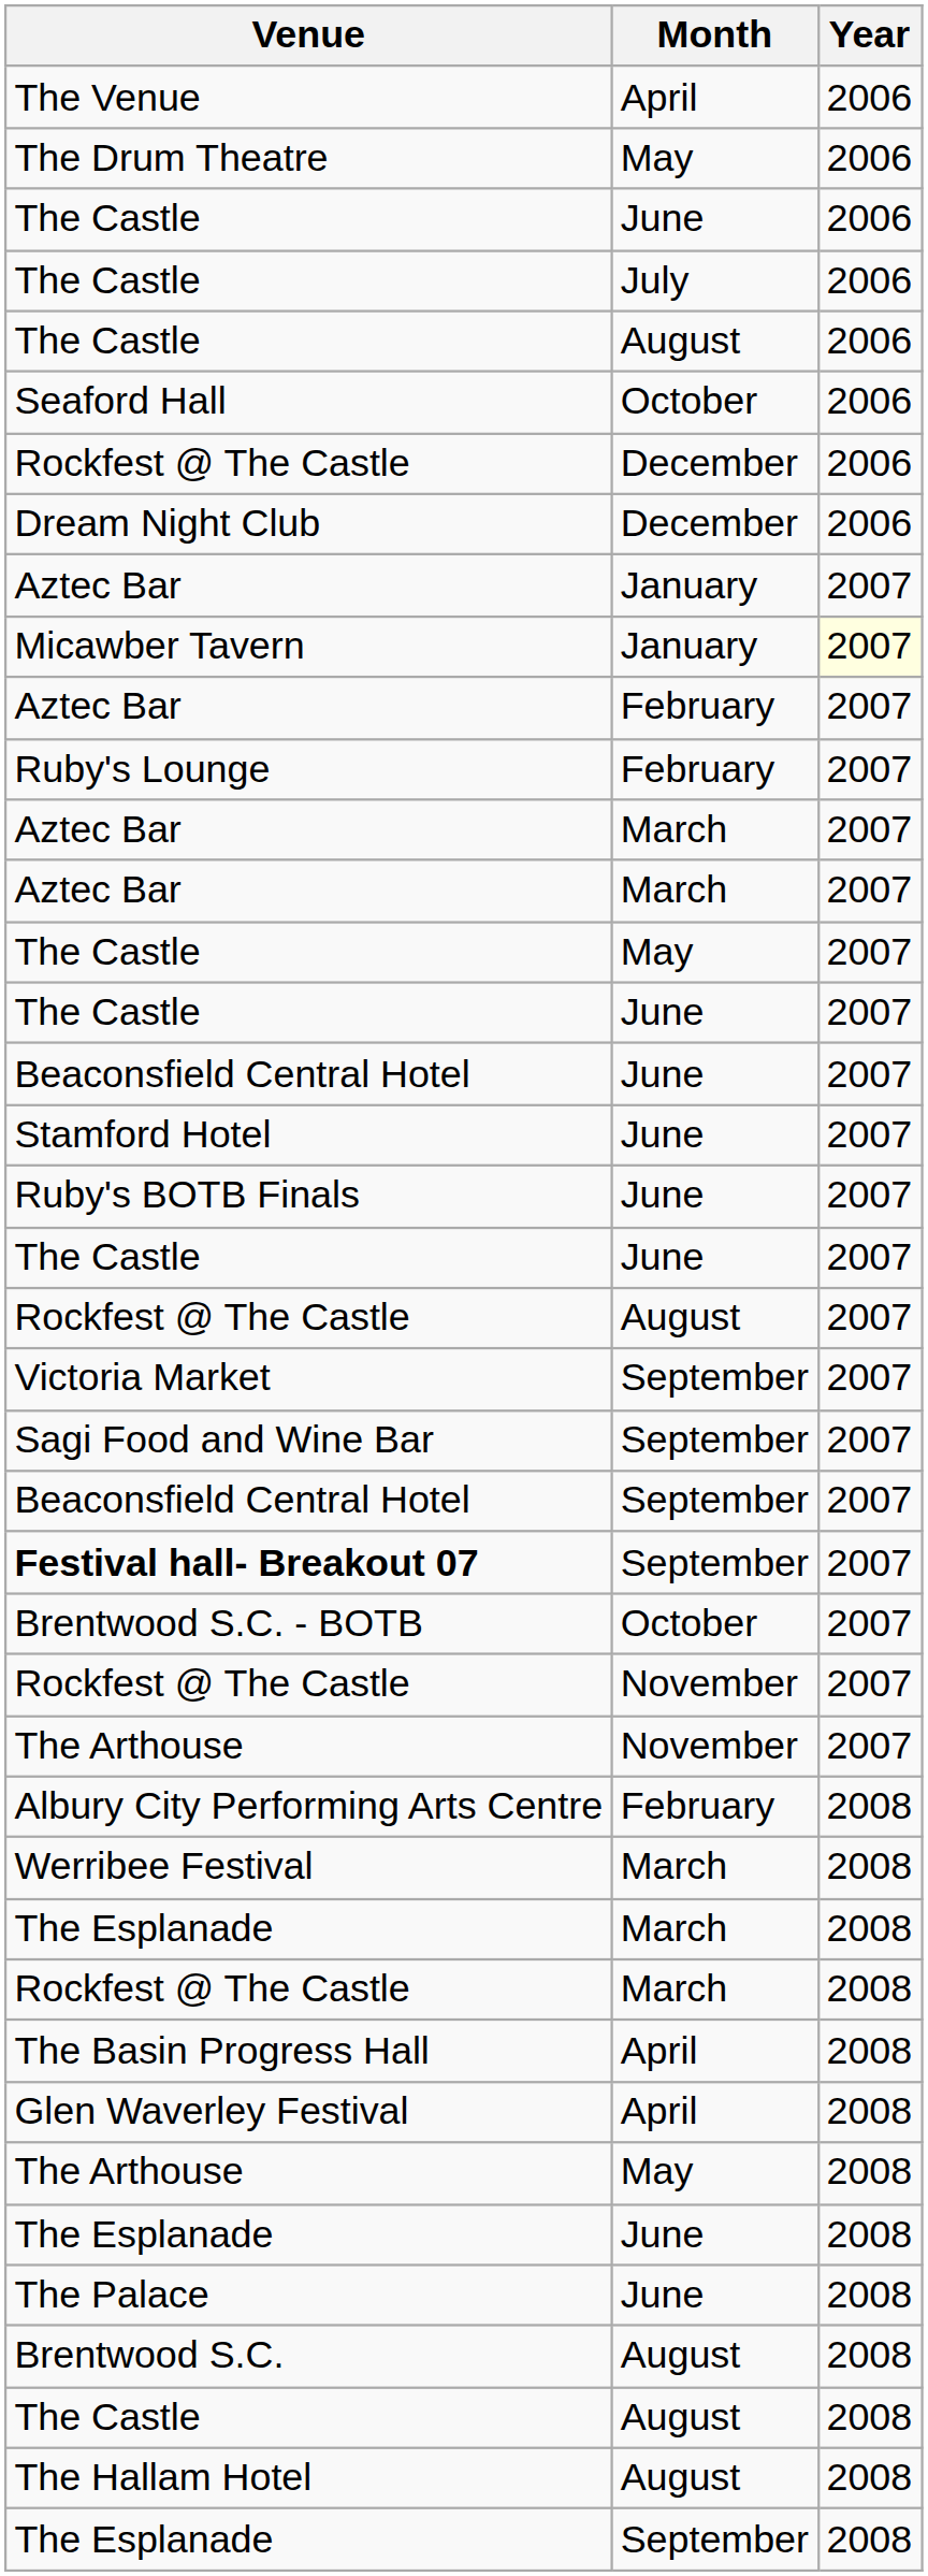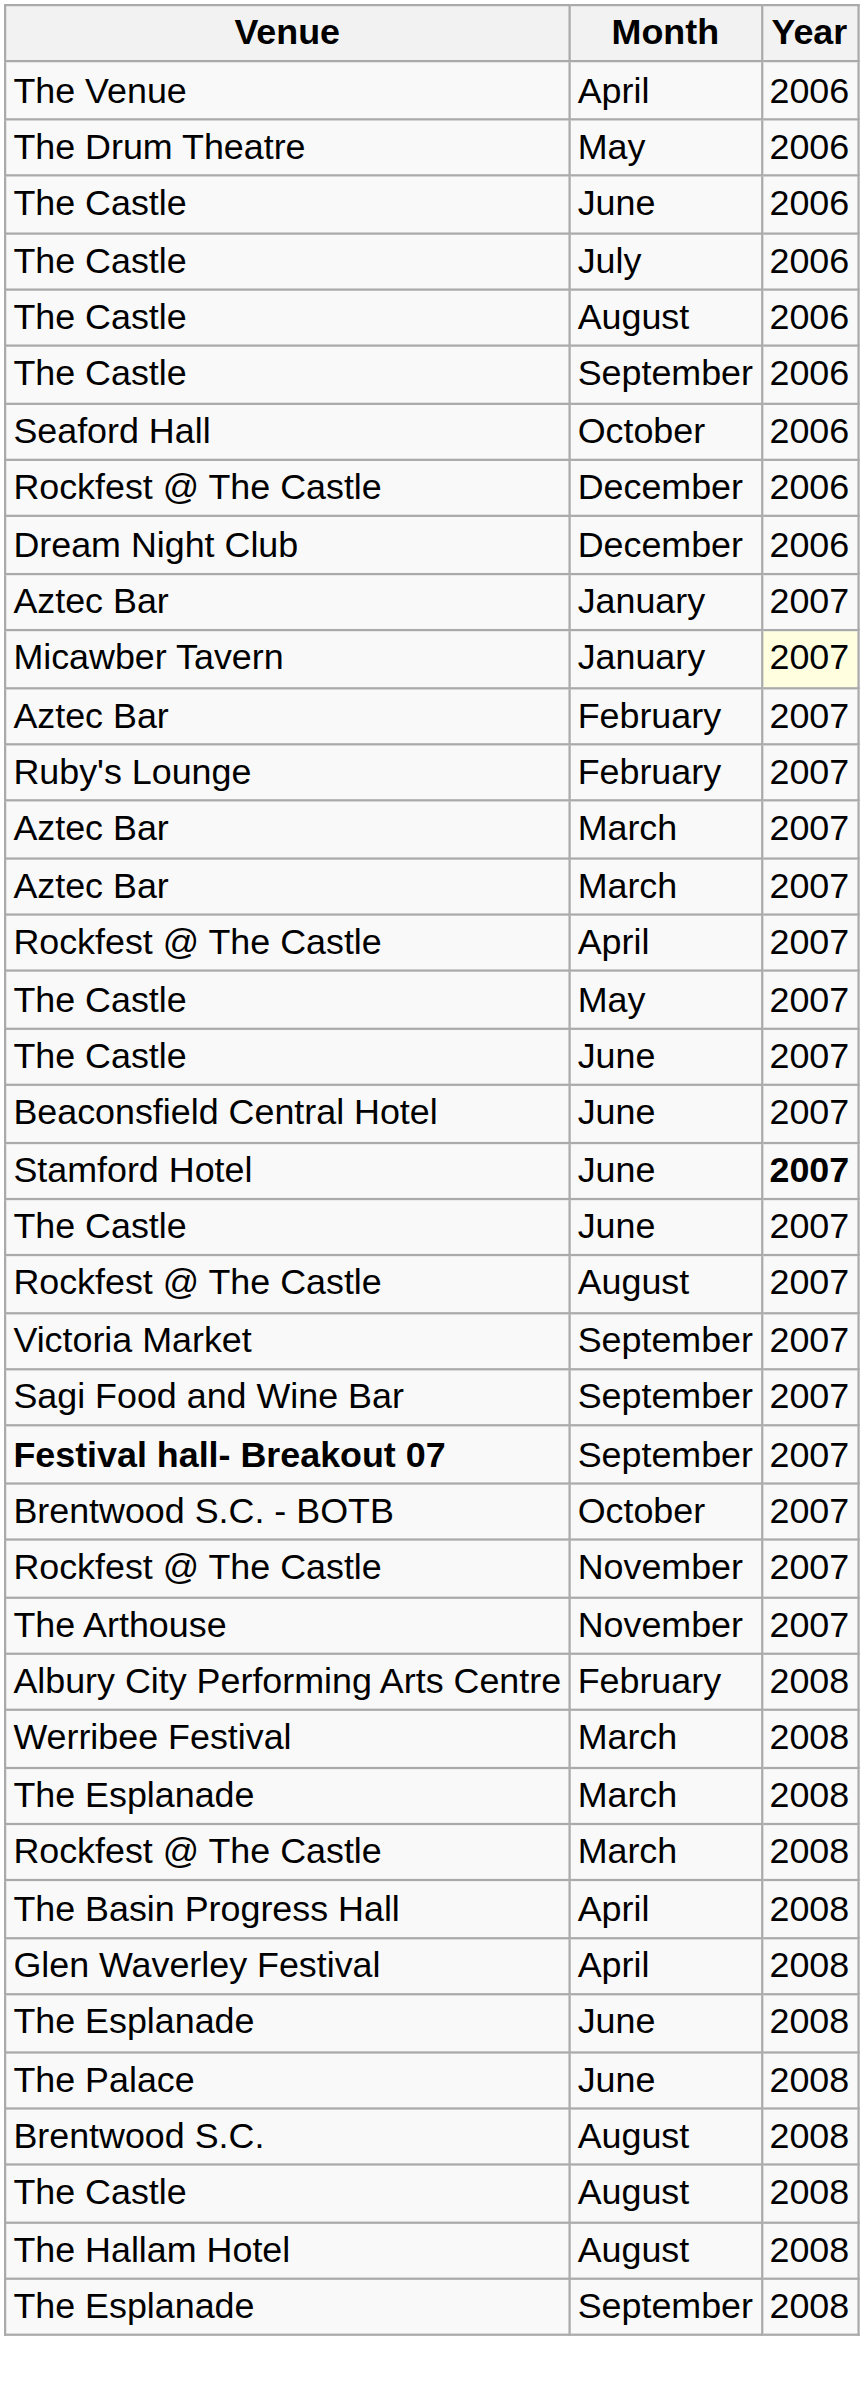+ row: The Castle | September | 2006
+ row: Rockfest @ The Castle | April | 2007
Stamford Hotel | Year: normal -> bold
- row: Ruby's BOTB Finals | June | 2007
- row: Beaconsfield Central Hotel | September | 2007
- row: The Arthouse | May | 2008
